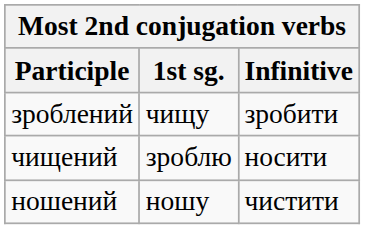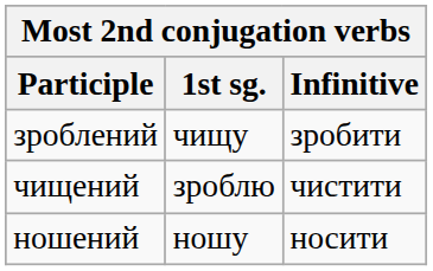чищений | Infinitive: носити -> чистити
ношений | Infinitive: чистити -> носити
